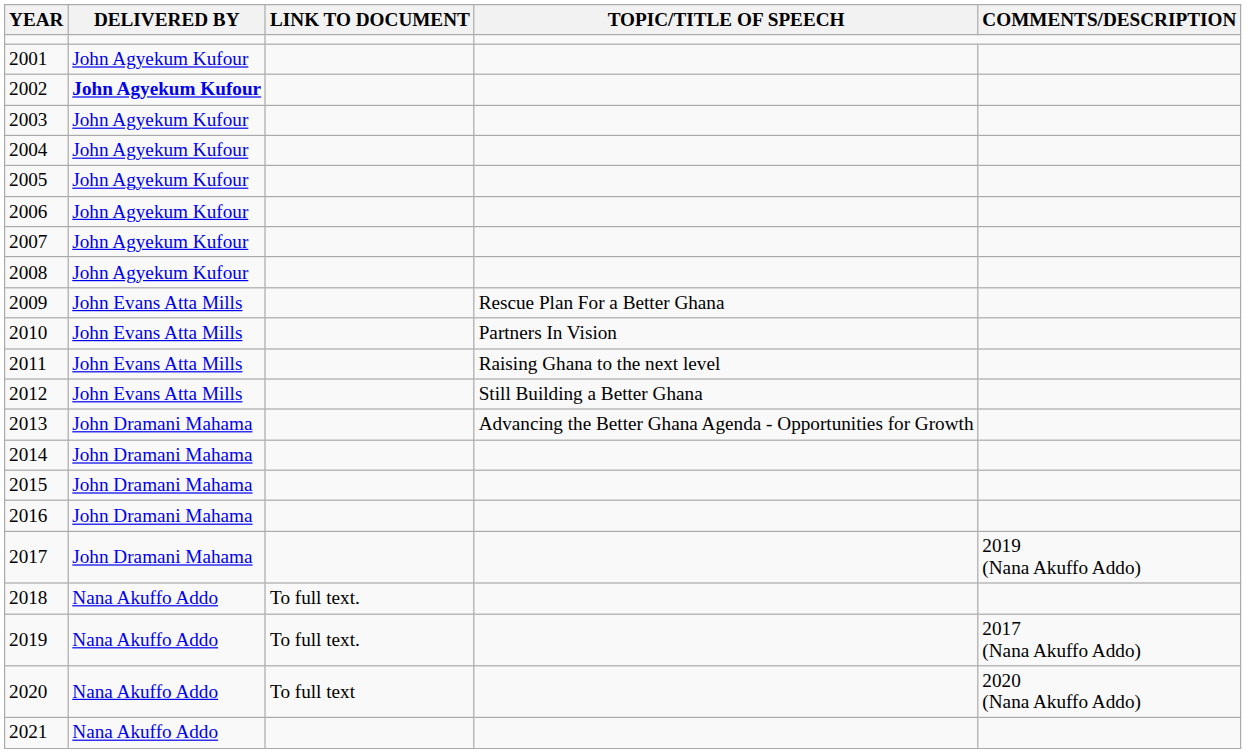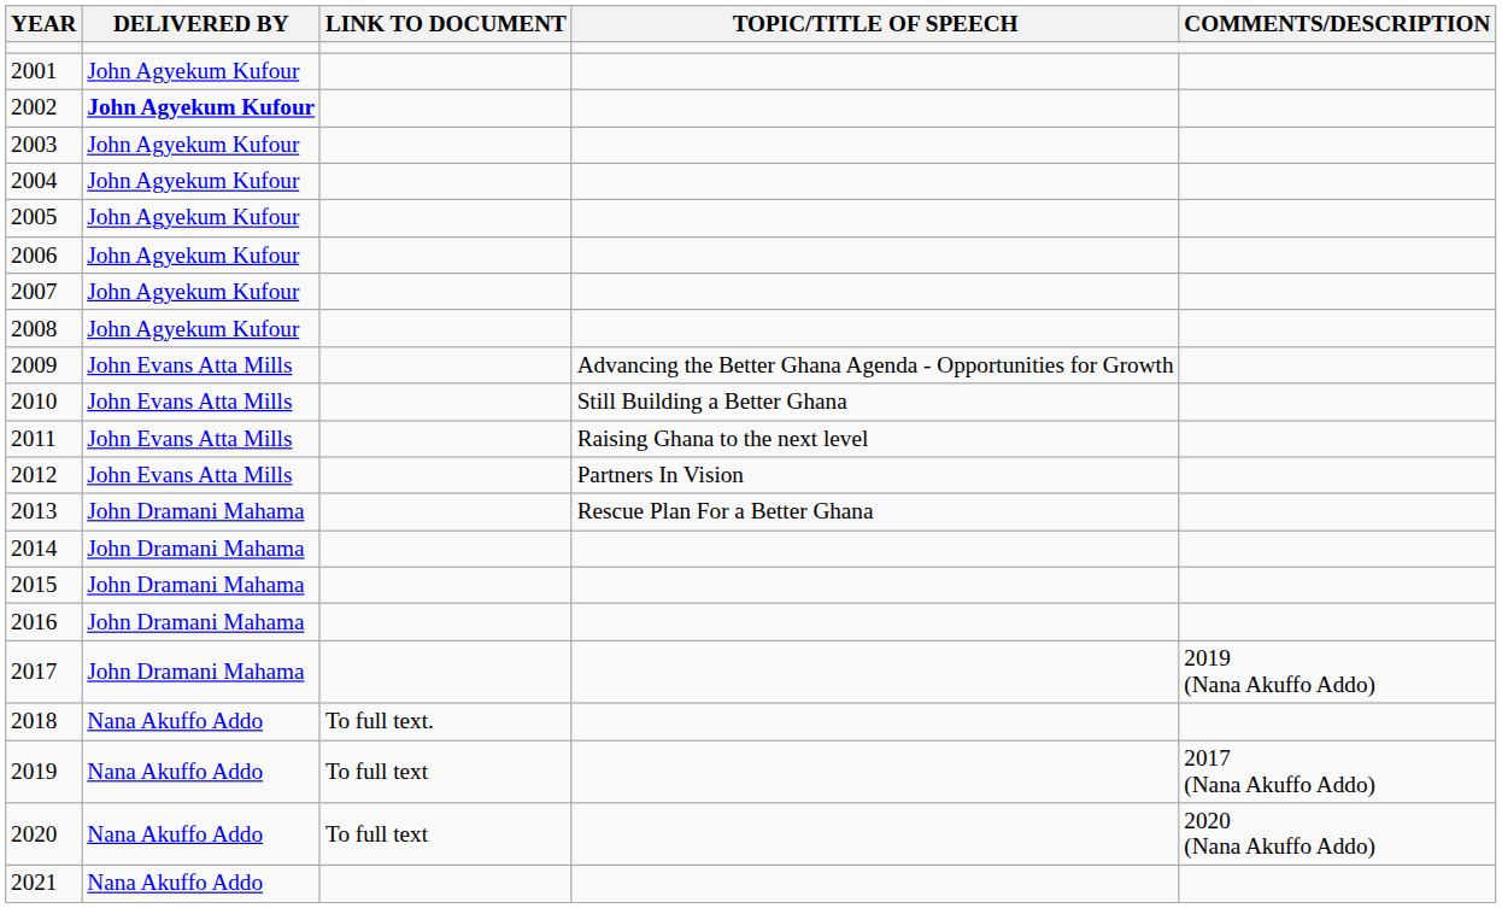2009 | TOPIC/TITLE OF SPEECH: Rescue Plan For a Better Ghana -> Advancing the Better Ghana Agenda - Opportunities for Growth
2010 | TOPIC/TITLE OF SPEECH: Partners In Vision -> Still Building a Better Ghana
2012 | TOPIC/TITLE OF SPEECH: Still Building a Better Ghana -> Partners In Vision
2013 | TOPIC/TITLE OF SPEECH: Advancing the Better Ghana Agenda - Opportunities for Growth -> Rescue Plan For a Better Ghana
2019 | LINK TO DOCUMENT: To full text. -> To full text
